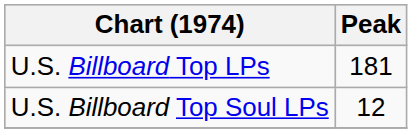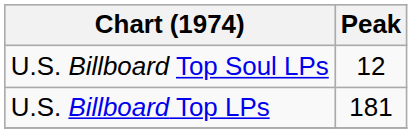rows swapped: U.S. Billboard Top LPs <-> U.S. Billboard Top Soul LPs
